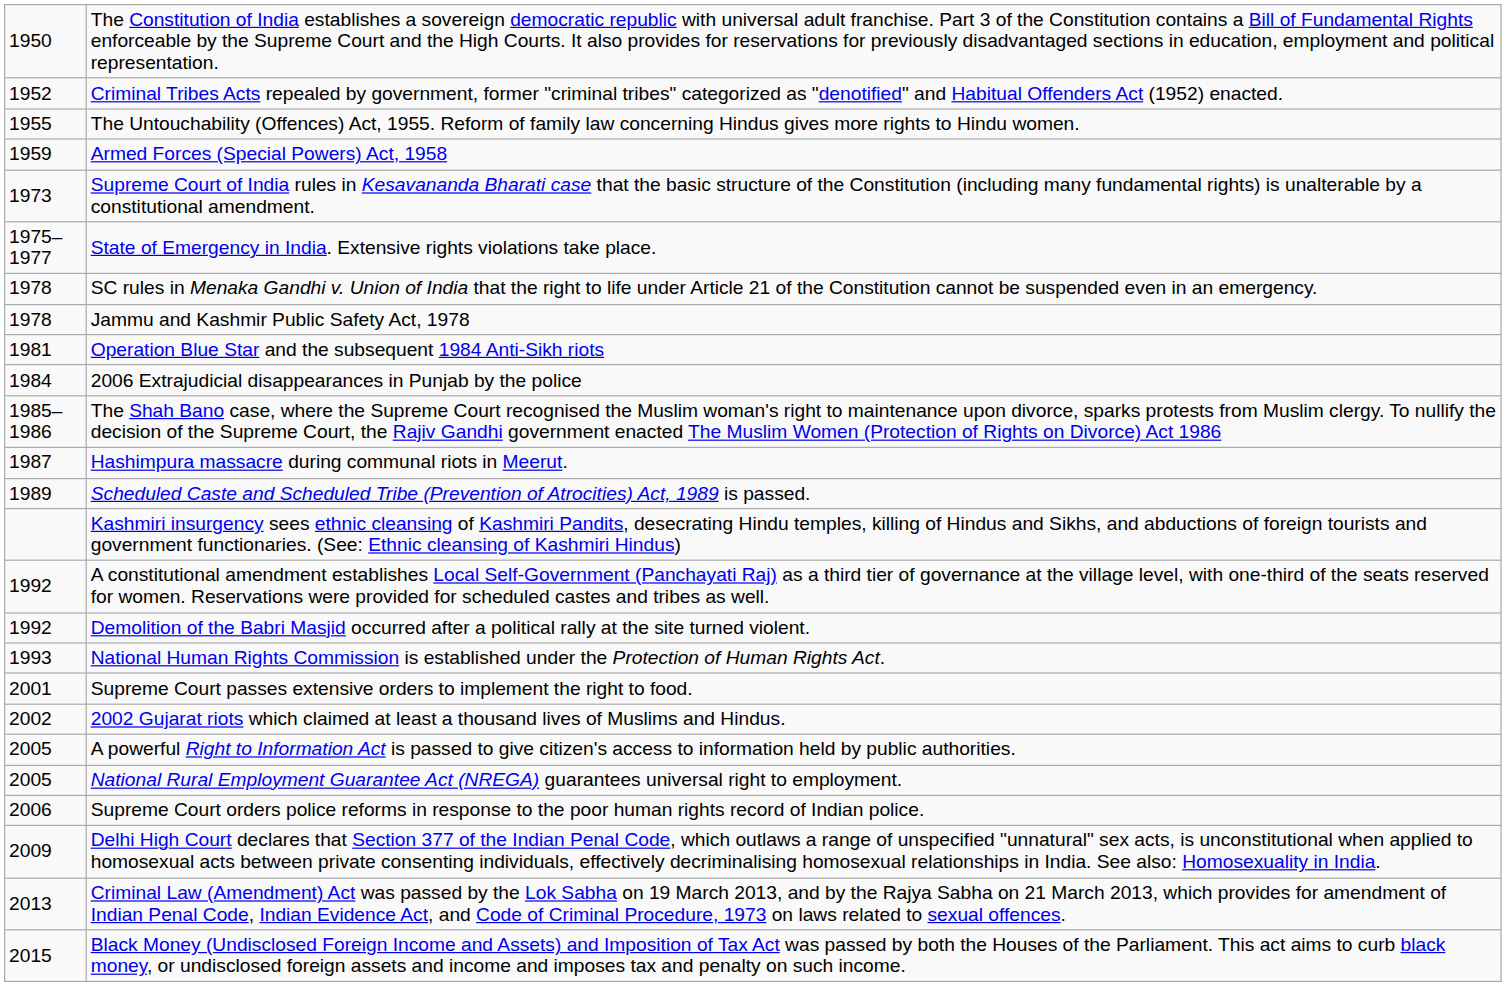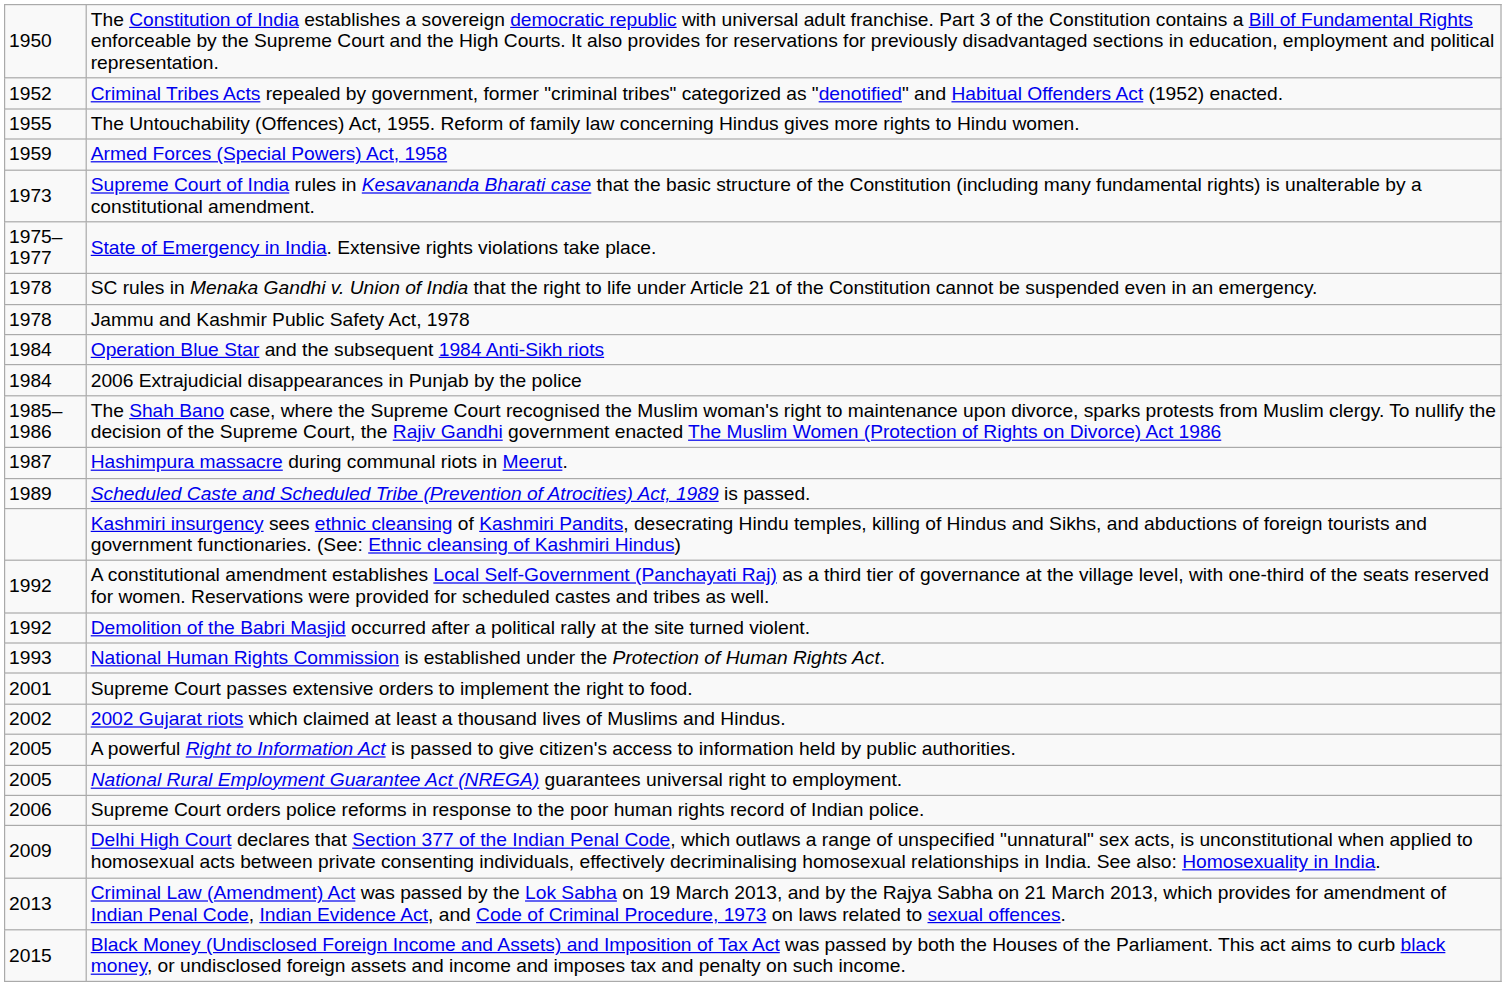Operation Blue Star and the subsequent 1984 Anti-Sikh riots | column 1: 1981 -> 1984
